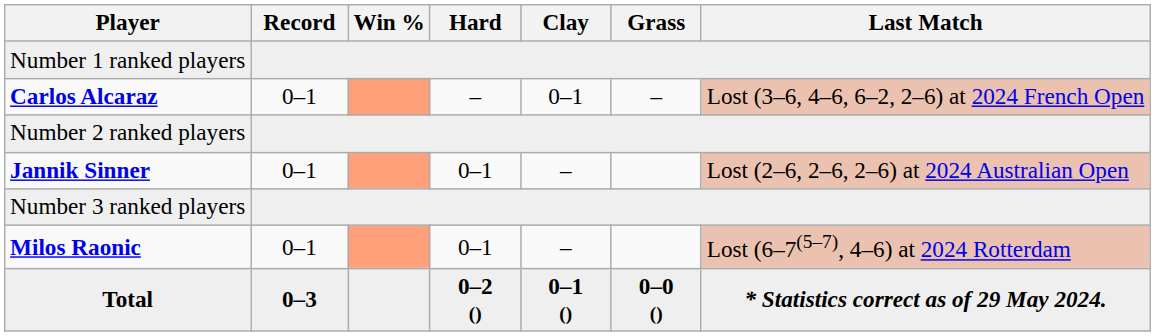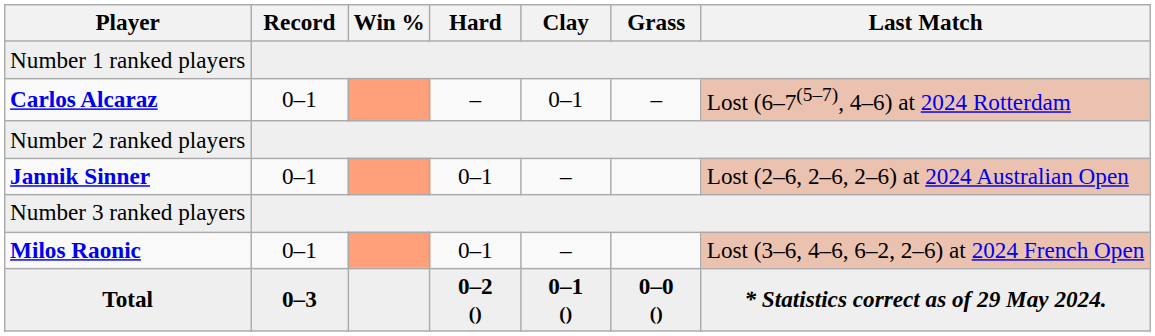Carlos Alcaraz | Last Match: Lost (3–6, 4–6, 6–2, 2–6) at 2024 French Open -> Lost (6–7(5–7), 4–6) at 2024 Rotterdam
Milos Raonic | Last Match: Lost (6–7(5–7), 4–6) at 2024 Rotterdam -> Lost (3–6, 4–6, 6–2, 2–6) at 2024 French Open
